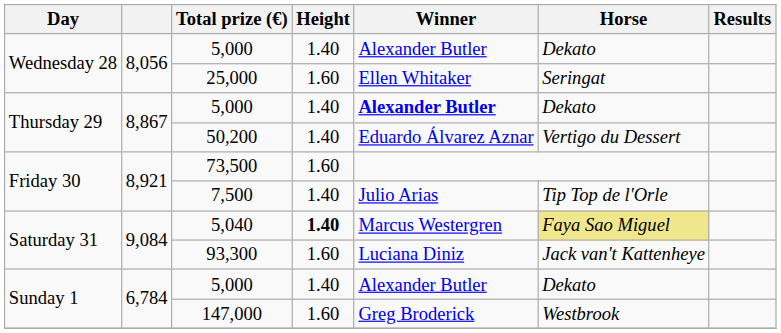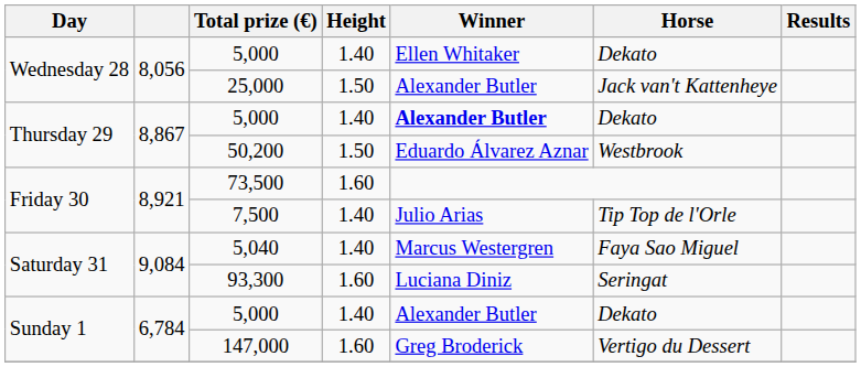Wednesday 28 / 5,000 | Winner: Alexander Butler -> Ellen Whitaker
25,000 | Height: 1.60 -> 1.50
25,000 | Winner: Ellen Whitaker -> Alexander Butler
25,000 | Horse: Seringat -> Jack van't Kattenheye
50,200 | Height: 1.40 -> 1.50
50,200 | Horse: Vertigo du Dessert -> Westbrook
5,040 | Height: bold -> normal
5,040 | Horse: khaki background -> no background
93,300 | Horse: Jack van't Kattenheye -> Seringat
147,000 | Horse: Westbrook -> Vertigo du Dessert
